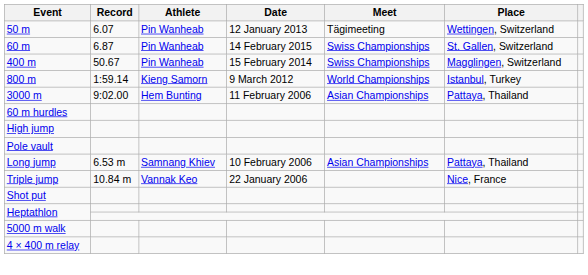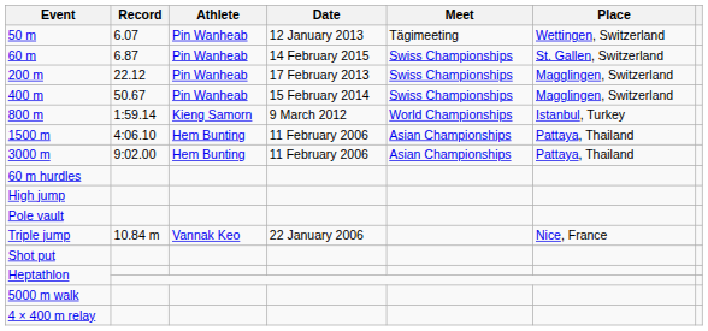+ row: 200 m | 22.12 | Pin Wanheab | 17 February 2013 | Swiss Championships | Magglingen, Switzerland
+ row: 1500 m | 4:06.10 | Hem Bunting | 11 February 2006 | Asian Championships | Pattaya, Thailand
- row: Long jump | 6.53 m | Samnang Khiev | 10 February 2006 | Asian Championships | Pattaya, Thailand
